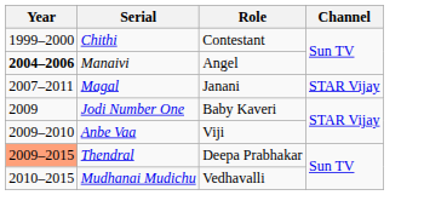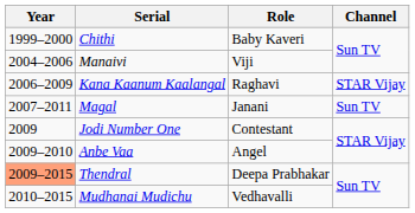Chithi | Role: Contestant -> Baby Kaveri
Manaivi | Year: bold -> normal
Manaivi | Role: Angel -> Viji
+ row: 2006–2009 | Kana Kaanum Kaalangal | Raghavi | STAR Vijay
Magal | Channel: STAR Vijay -> Sun TV
Jodi Number One | Role: Baby Kaveri -> Contestant
Anbe Vaa | Role: Viji -> Angel
